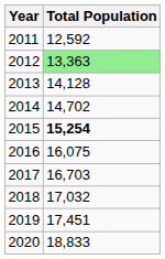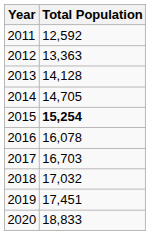2012 | Total Population: lightgreen background -> no background
2014 | Total Population: 14,702 -> 14,705
2016 | Total Population: 16,075 -> 16,078
